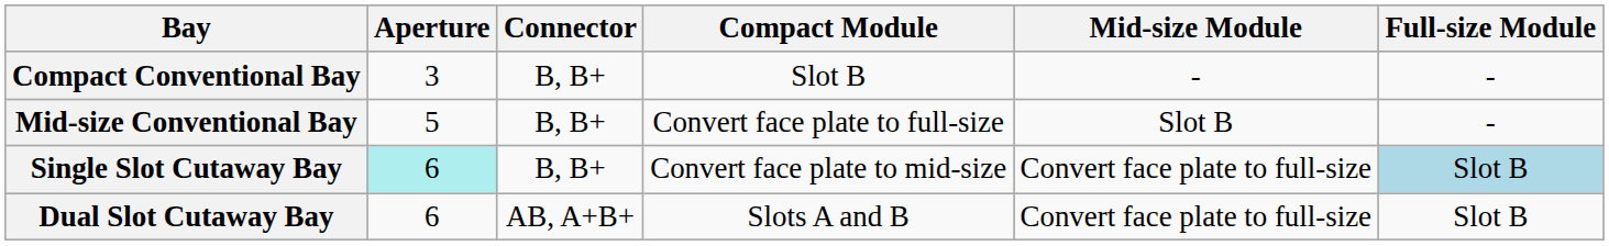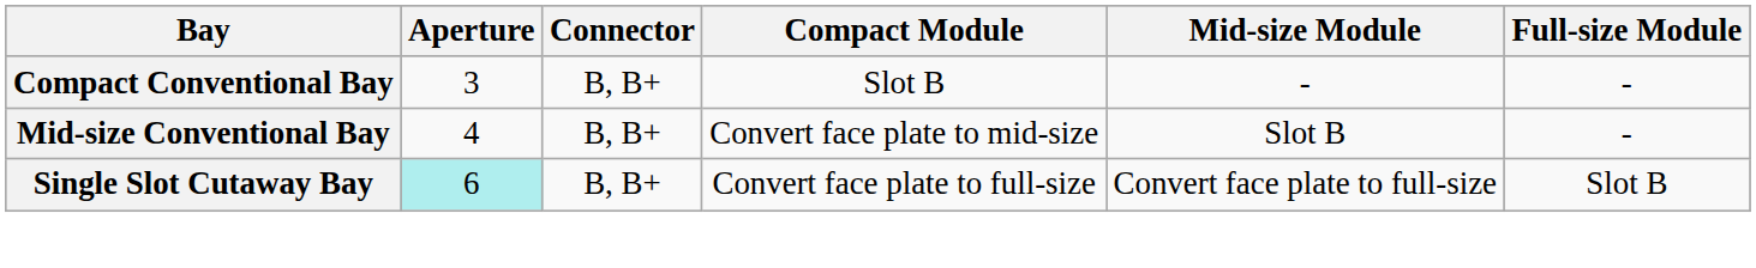Mid-size Conventional Bay | Aperture: 5 -> 4
Mid-size Conventional Bay | Compact Module: Convert face plate to full-size -> Convert face plate to mid-size
Single Slot Cutaway Bay | Compact Module: Convert face plate to mid-size -> Convert face plate to full-size
Single Slot Cutaway Bay | Full-size Module: lightblue background -> no background
- row: Dual Slot Cutaway Bay | 6 | AB, A+B+ | Slots A and B | Convert face plate to full-size | Slot B
